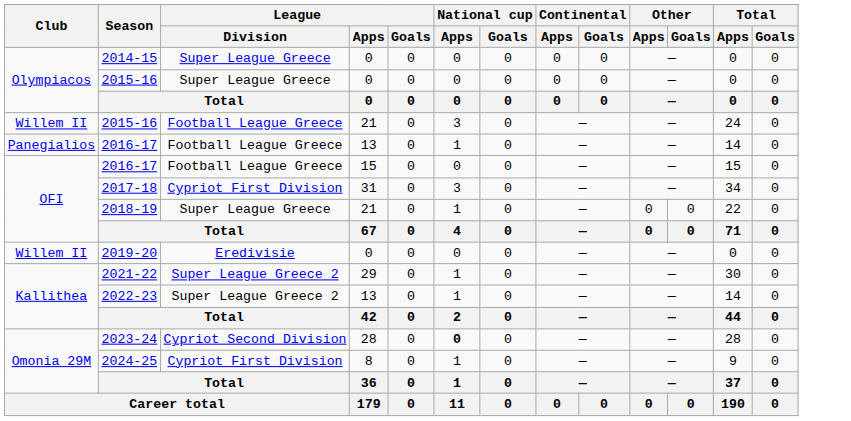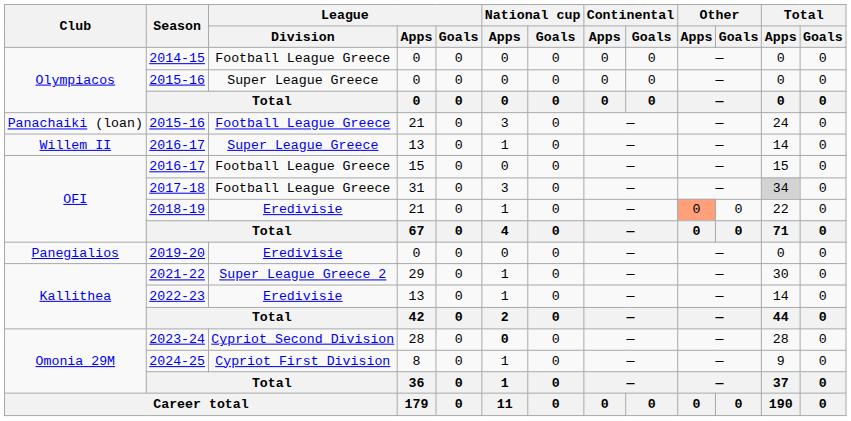2014-15 | League / Division: Super League Greece -> Football League Greece
2015-16 / 21 | Club: Willem II -> Panachaiki (loan)
2016-17 / 13 | Club: Panegialios -> Willem II
2016-17 / 13 | League / Division: Football League Greece -> Super League Greece
2017-18 | League / Division: Cypriot First Division -> Football League Greece
2017-18 | Total / Apps: no background -> lightgrey background
2018-19 | League / Division: Super League Greece -> Eredivisie
2018-19 | Other / Apps: no background -> lightsalmon background
2019-20 | Club: Willem II -> Panegialios
2022-23 | League / Division: Super League Greece 2 -> Eredivisie
